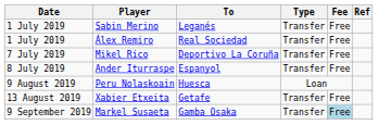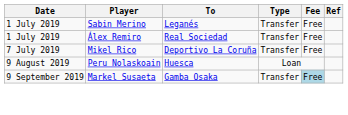- row: 8 July 2019 | Ander Iturraspe | Espanyol | Transfer | Free
- row: 13 August 2019 | Xabier Etxeita | Getafe | Transfer | Free
